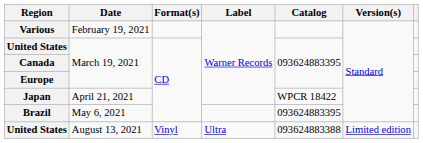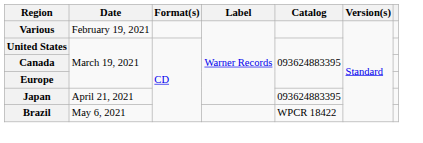Japan | Catalog: WPCR 18422 -> 093624883395
Brazil | Catalog: 093624883395 -> WPCR 18422
- row: United States | August 13, 2021 | Vinyl | Ultra | 093624883388 | Limited edition
